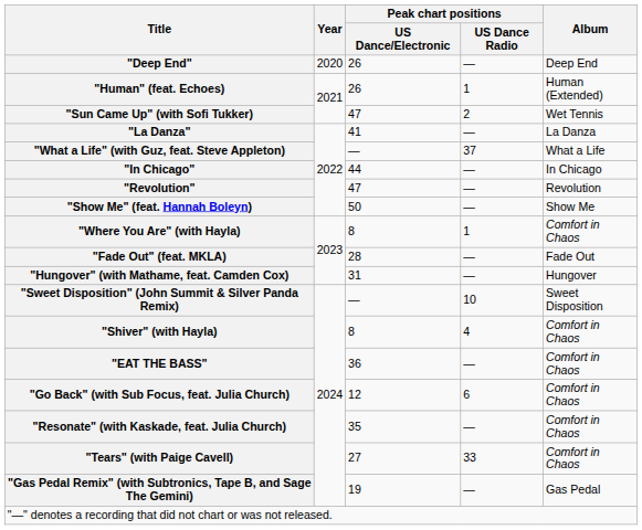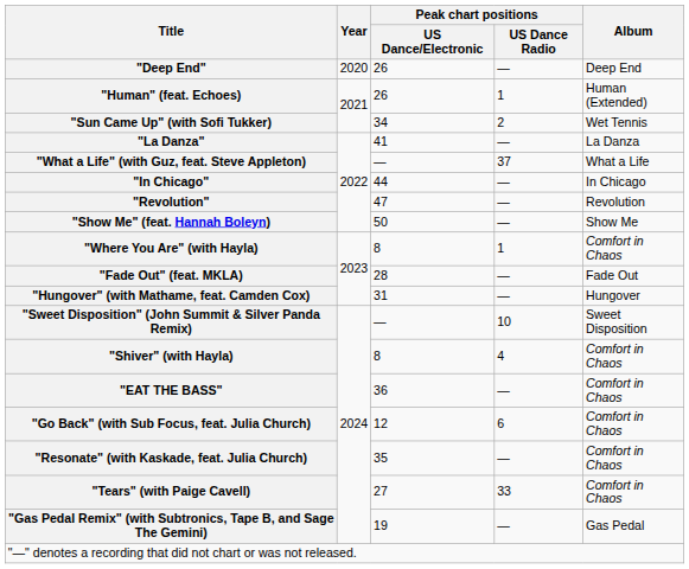"Sun Came Up" (with Sofi Tukker) | Peak chart positions / US Dance/Electronic: 47 -> 34
